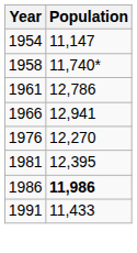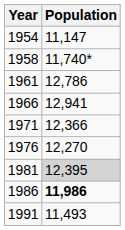+ row: 1971 | 12,366
1981 | Population: no background -> lightgrey background
1991 | Population: 11,433 -> 11,493
